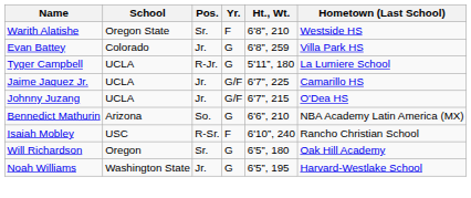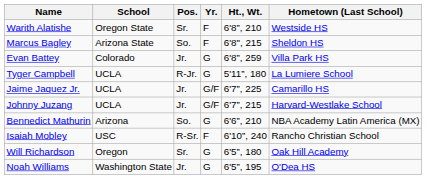+ row: Marcus Bagley | Arizona State | So. | F | 6'8", 215 | Sheldon HS
Johnny Juzang | Hometown (Last School): O'Dea HS -> Harvard-Westlake School
Noah Williams | Hometown (Last School): Harvard-Westlake School -> O'Dea HS
